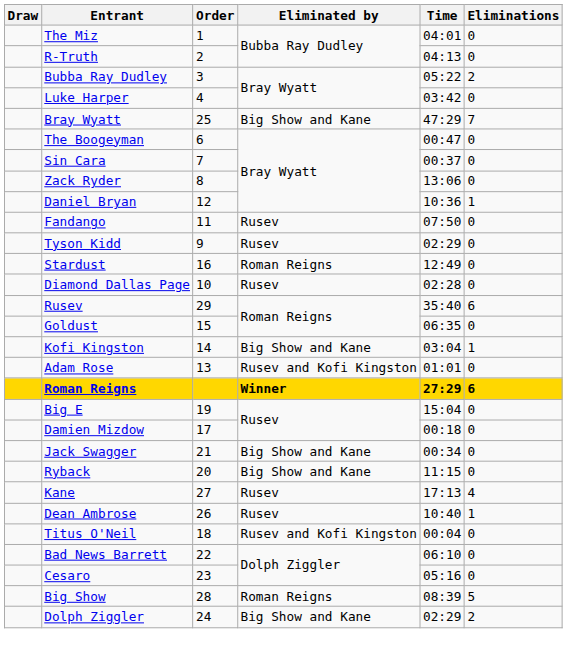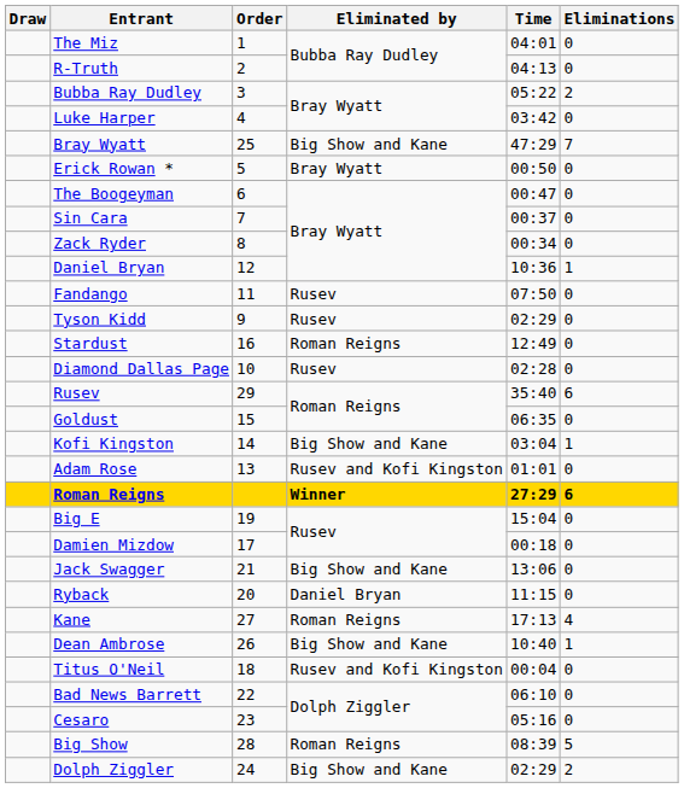+ row: Erick Rowan * | 5 | Bray Wyatt | 00:50 | 0
Zack Ryder | Time: 13:06 -> 00:34
Jack Swagger | Time: 00:34 -> 13:06
Ryback | Eliminated by: Big Show and Kane -> Daniel Bryan
Kane | Eliminated by: Rusev -> Roman Reigns
Dean Ambrose | Eliminated by: Rusev -> Big Show and Kane
